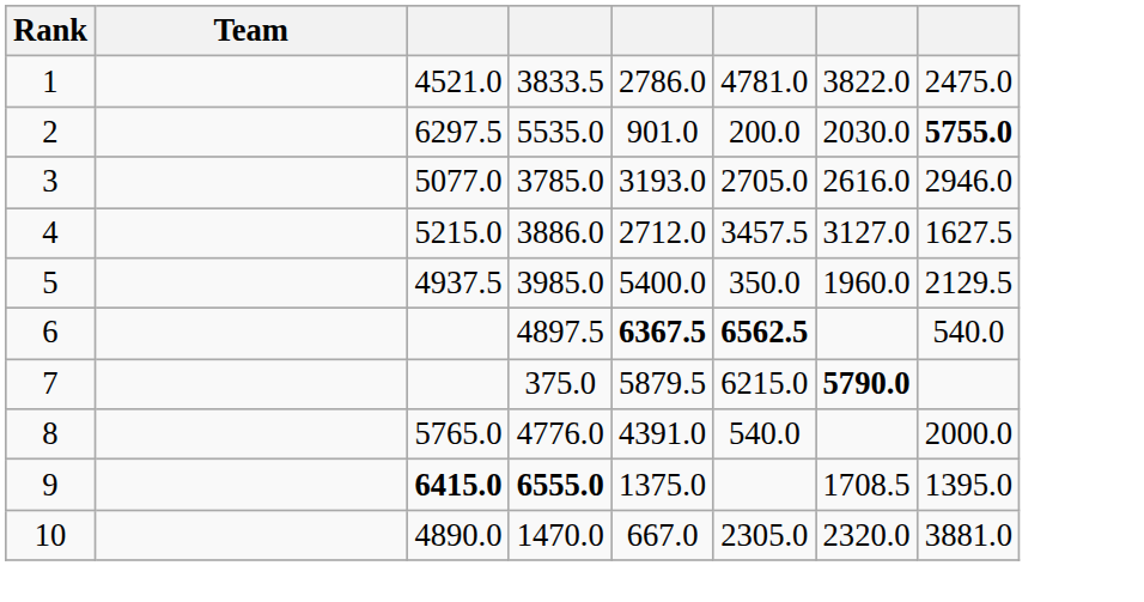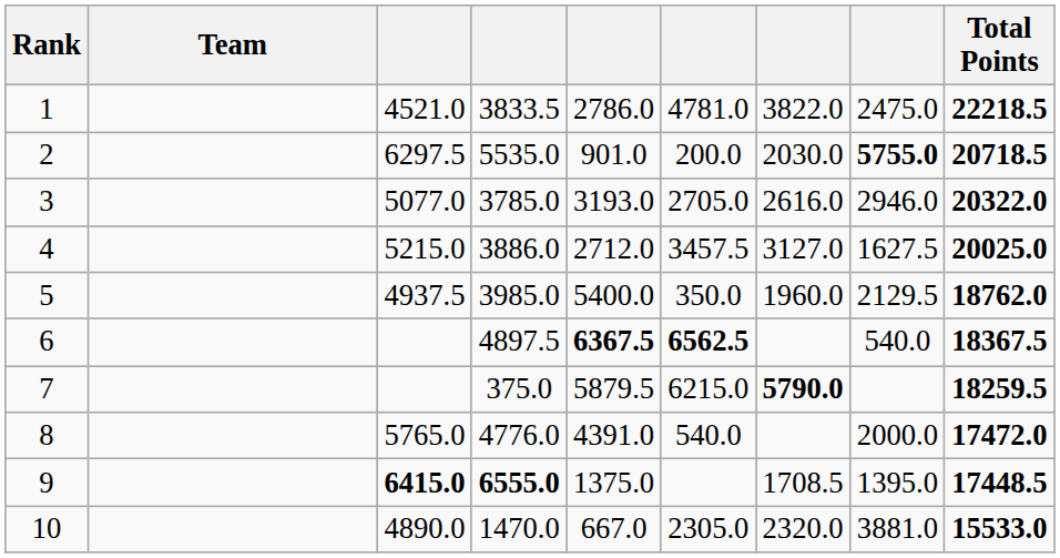+ column: Total Points | 22218.5 | 20718.5 | 20322.0 | 20025.0 | 18762.0 | 18367.5 | 18259.5 | 17472.0 | 17448.5 | 15533.0
